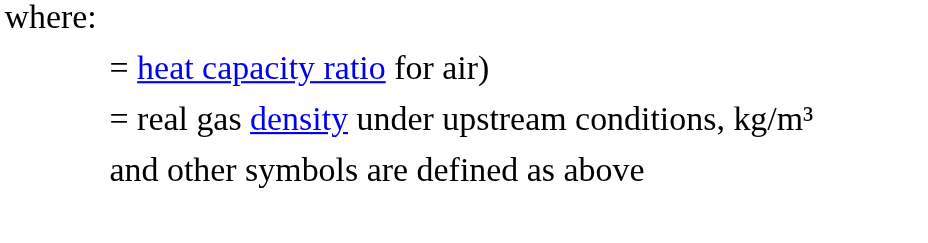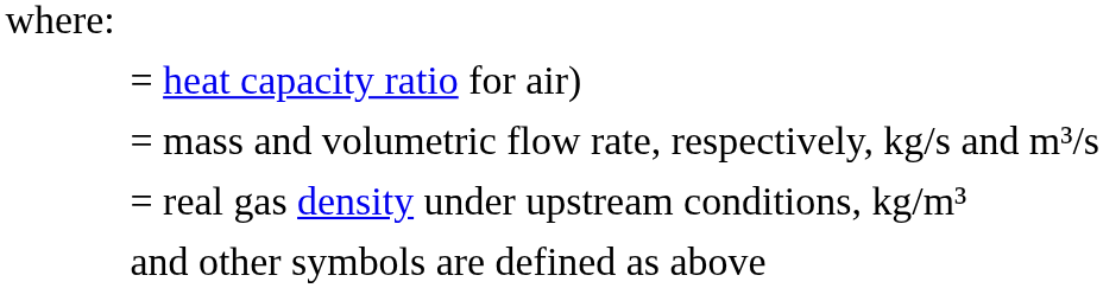+ row: = mass and volumetric flow rate, respectively, kg/s and m³/s
